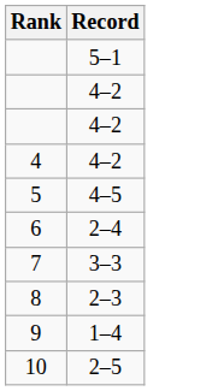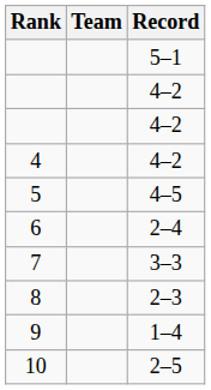+ column: Team
